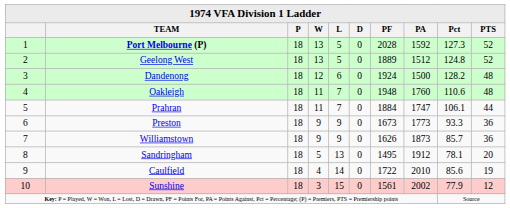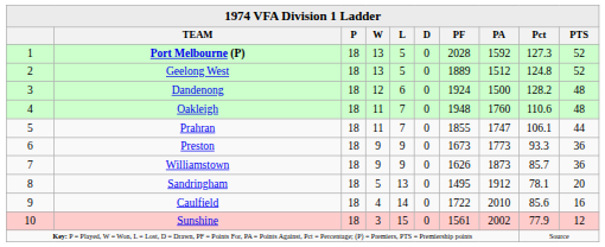Prahran | PF: 1884 -> 1855
Caulfield | PTS: 19 -> 16
